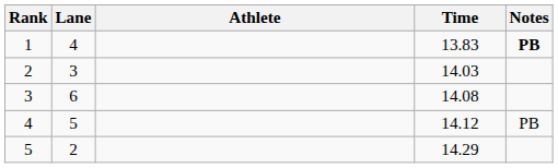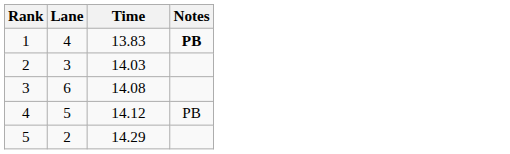- column: Athlete
